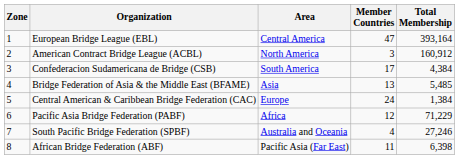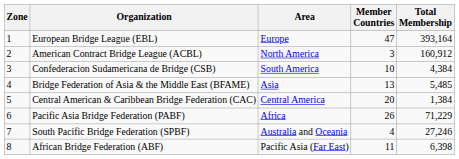European Bridge League (EBL) | Area: Central America -> Europe
Confederacion Sudamericana de Bridge (CSB) | Member Countries: 17 -> 10
Central American & Caribbean Bridge Federation (CAC) | Area: Europe -> Central America
Central American & Caribbean Bridge Federation (CAC) | Member Countries: 24 -> 20
Pacific Asia Bridge Federation (PABF) | Member Countries: 12 -> 26
